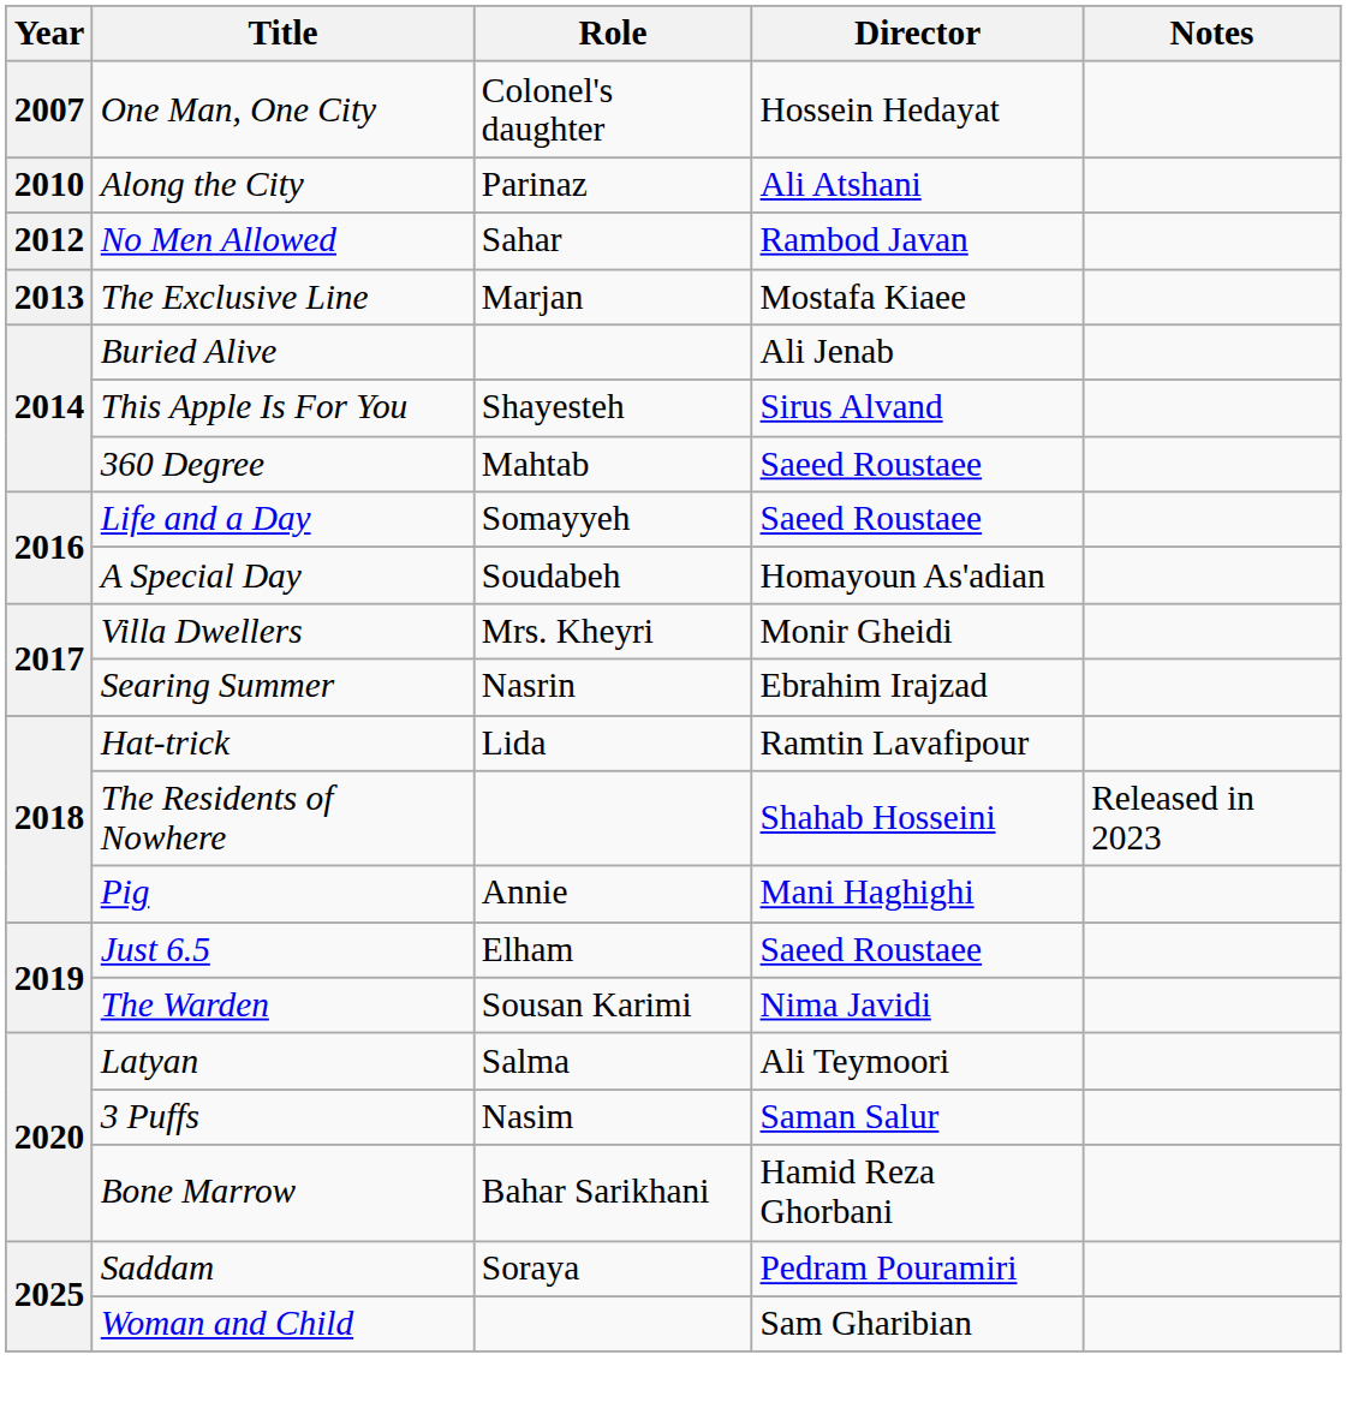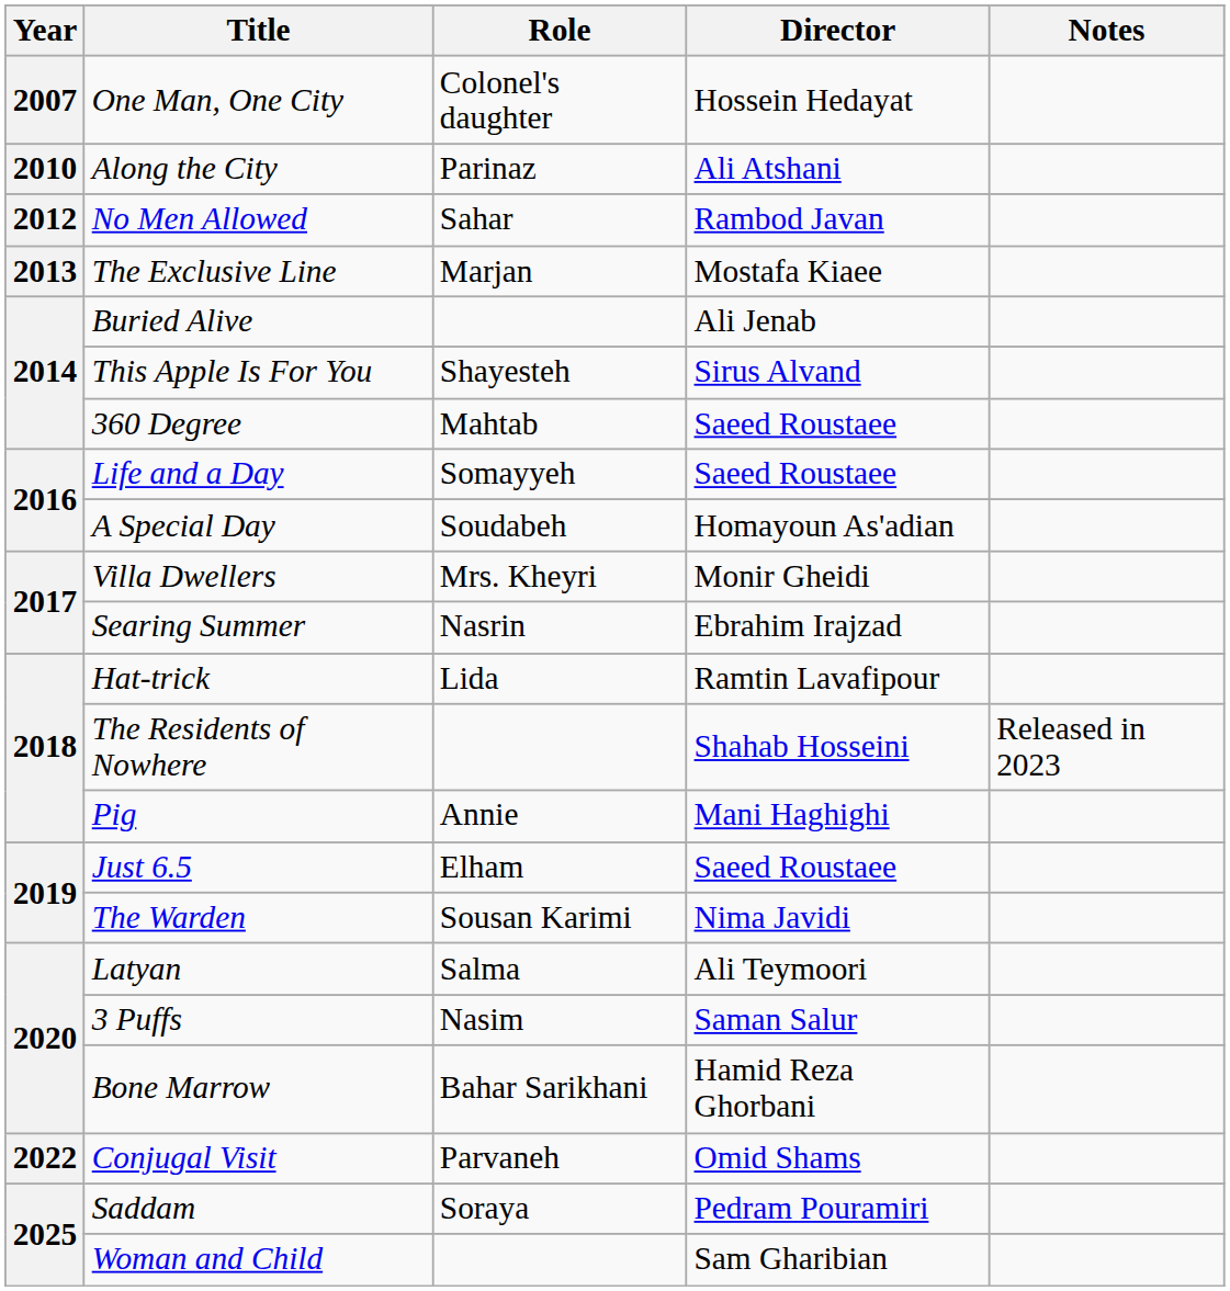+ row: 2022 | Conjugal Visit | Parvaneh | Omid Shams
